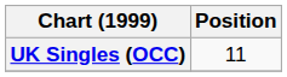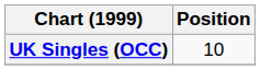UK Singles (OCC) | Position: 11 -> 10
